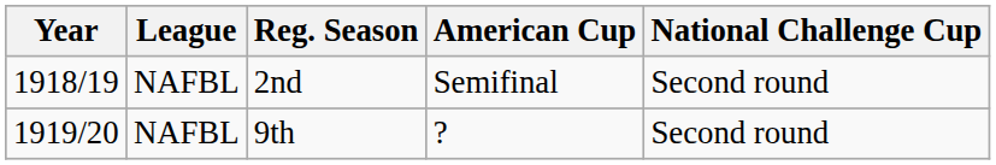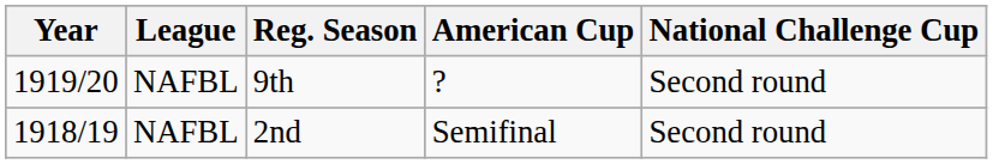rows swapped: 2nd <-> 9th
